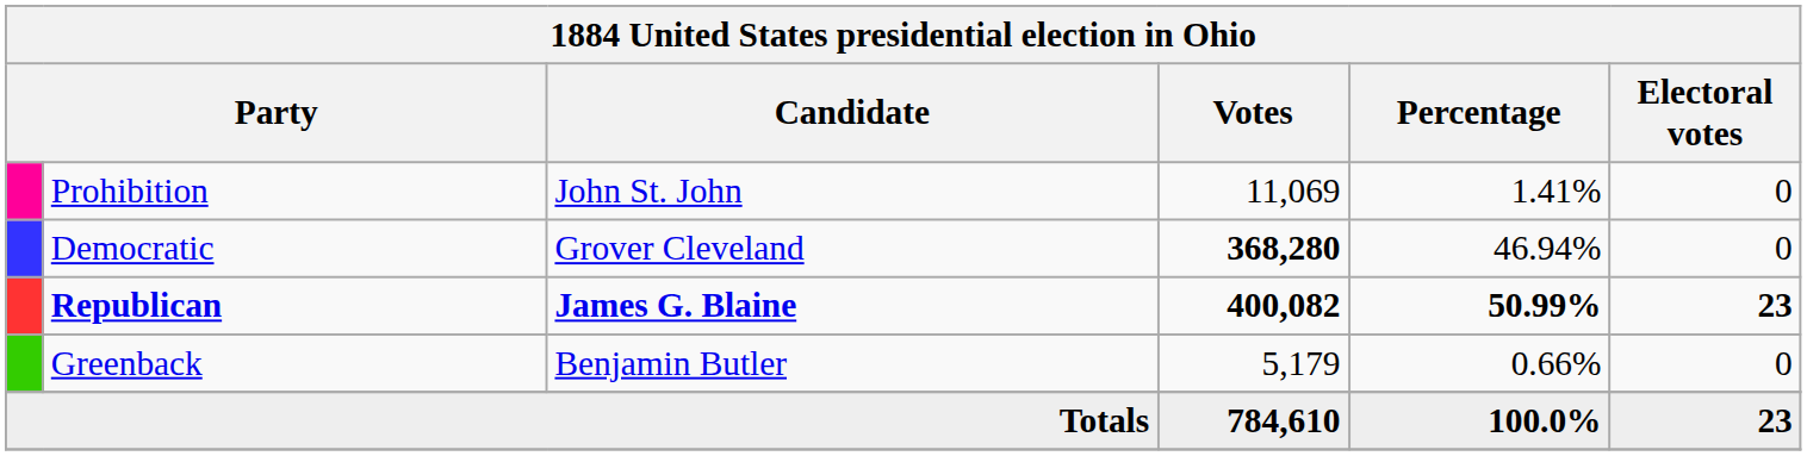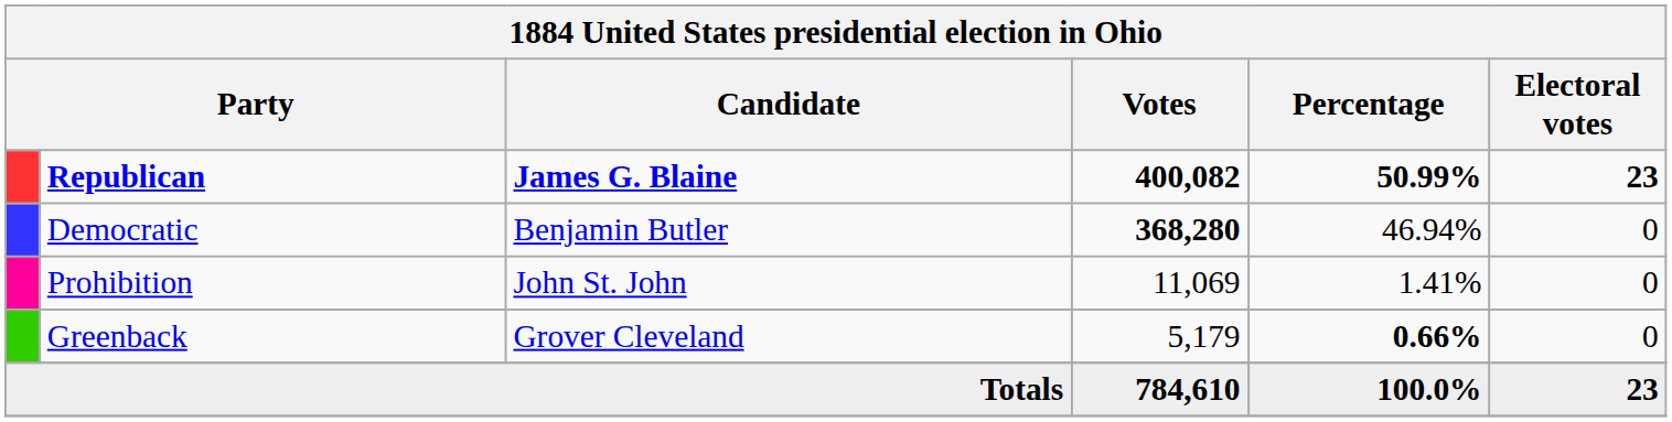rows swapped: Republican <-> Prohibition
Democratic | Candidate: Grover Cleveland -> Benjamin Butler
Greenback | Candidate: Benjamin Butler -> Grover Cleveland
Greenback | Percentage: normal -> bold
